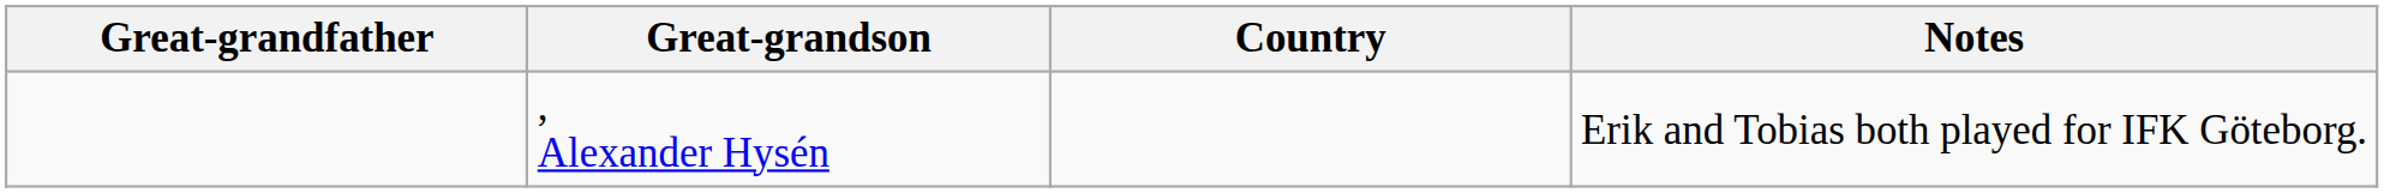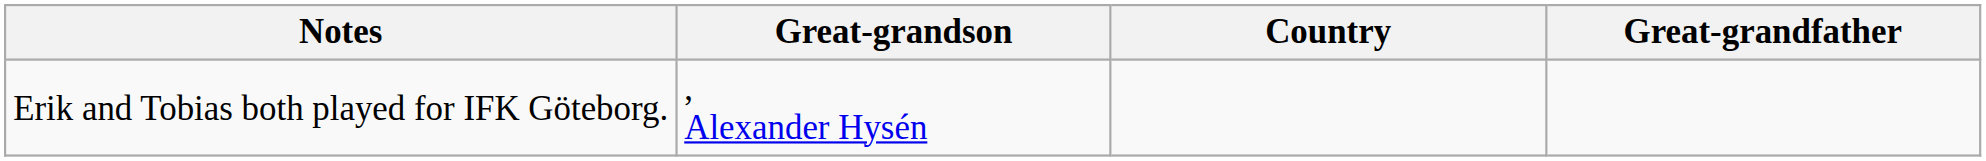columns swapped: Great-grandfather <-> Notes
